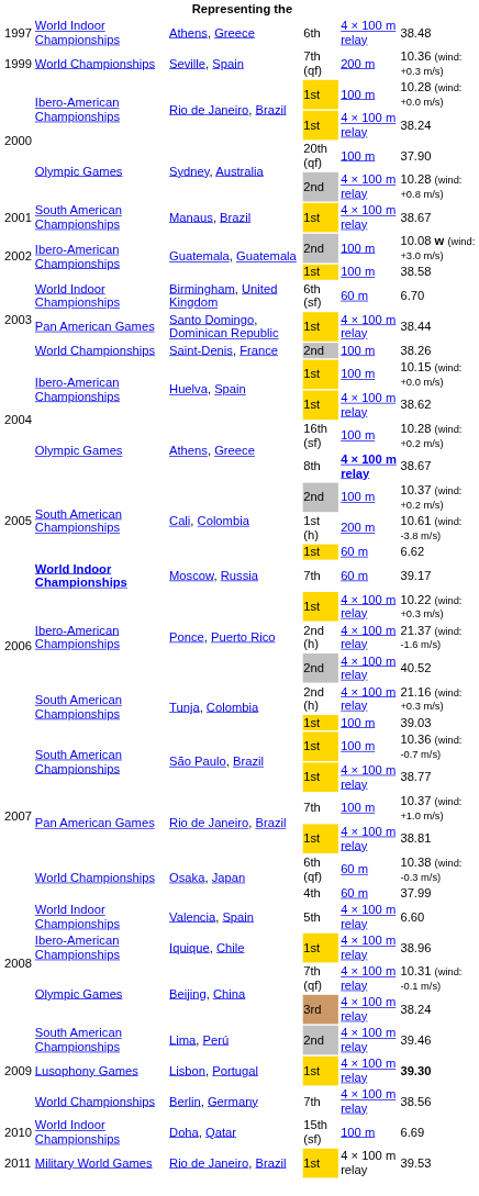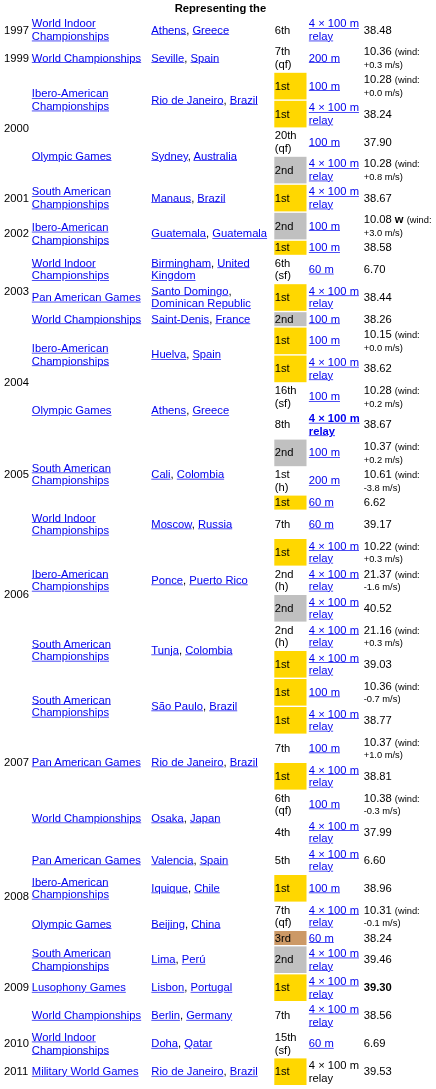Moscow, Russia | column 2: bold -> normal
Tunja, Colombia / 1st | column 5: 100 m -> 4 × 100 m relay
Osaka, Japan / 6th (qf) | column 5: 60 m -> 100 m
Osaka, Japan / 4th | column 5: 60 m -> 4 × 100 m relay
Valencia, Spain | column 2: World Indoor Championships -> Pan American Games
Iquique, Chile | column 5: 4 × 100 m relay -> 100 m
Beijing, China / 3rd | column 5: 4 × 100 m relay -> 60 m
Doha, Qatar | column 5: 100 m -> 60 m
